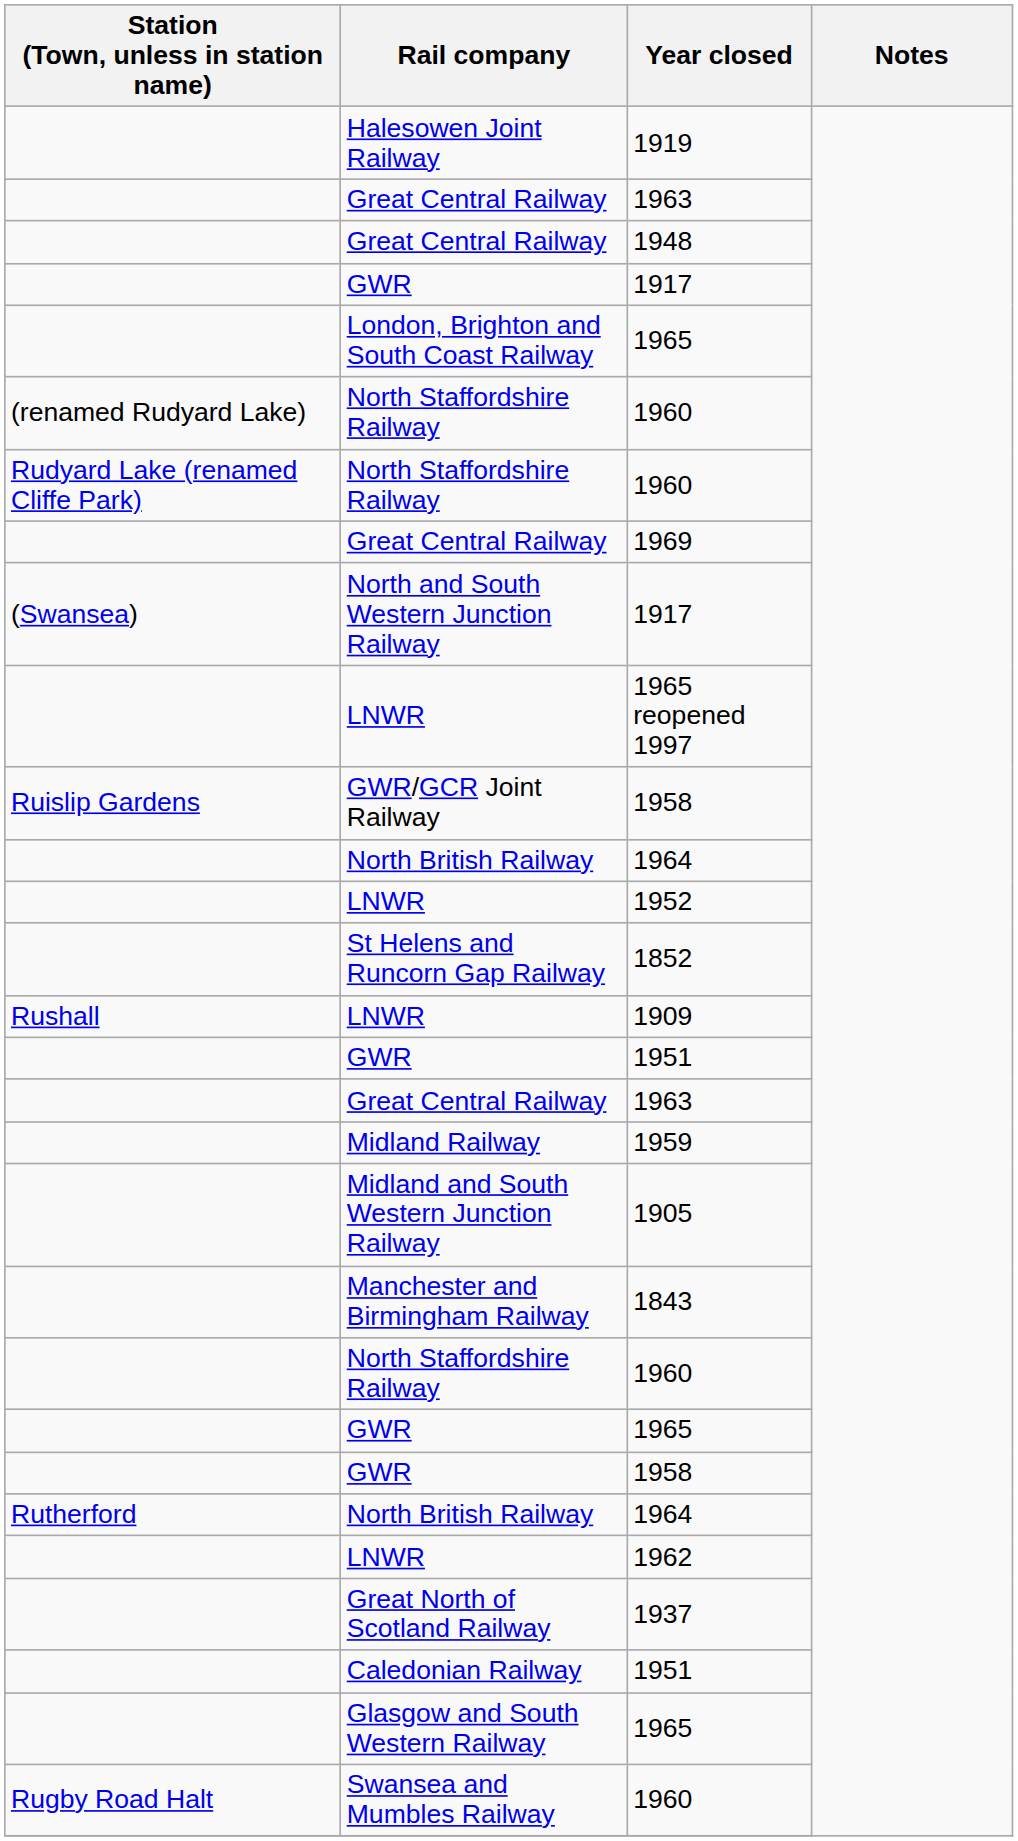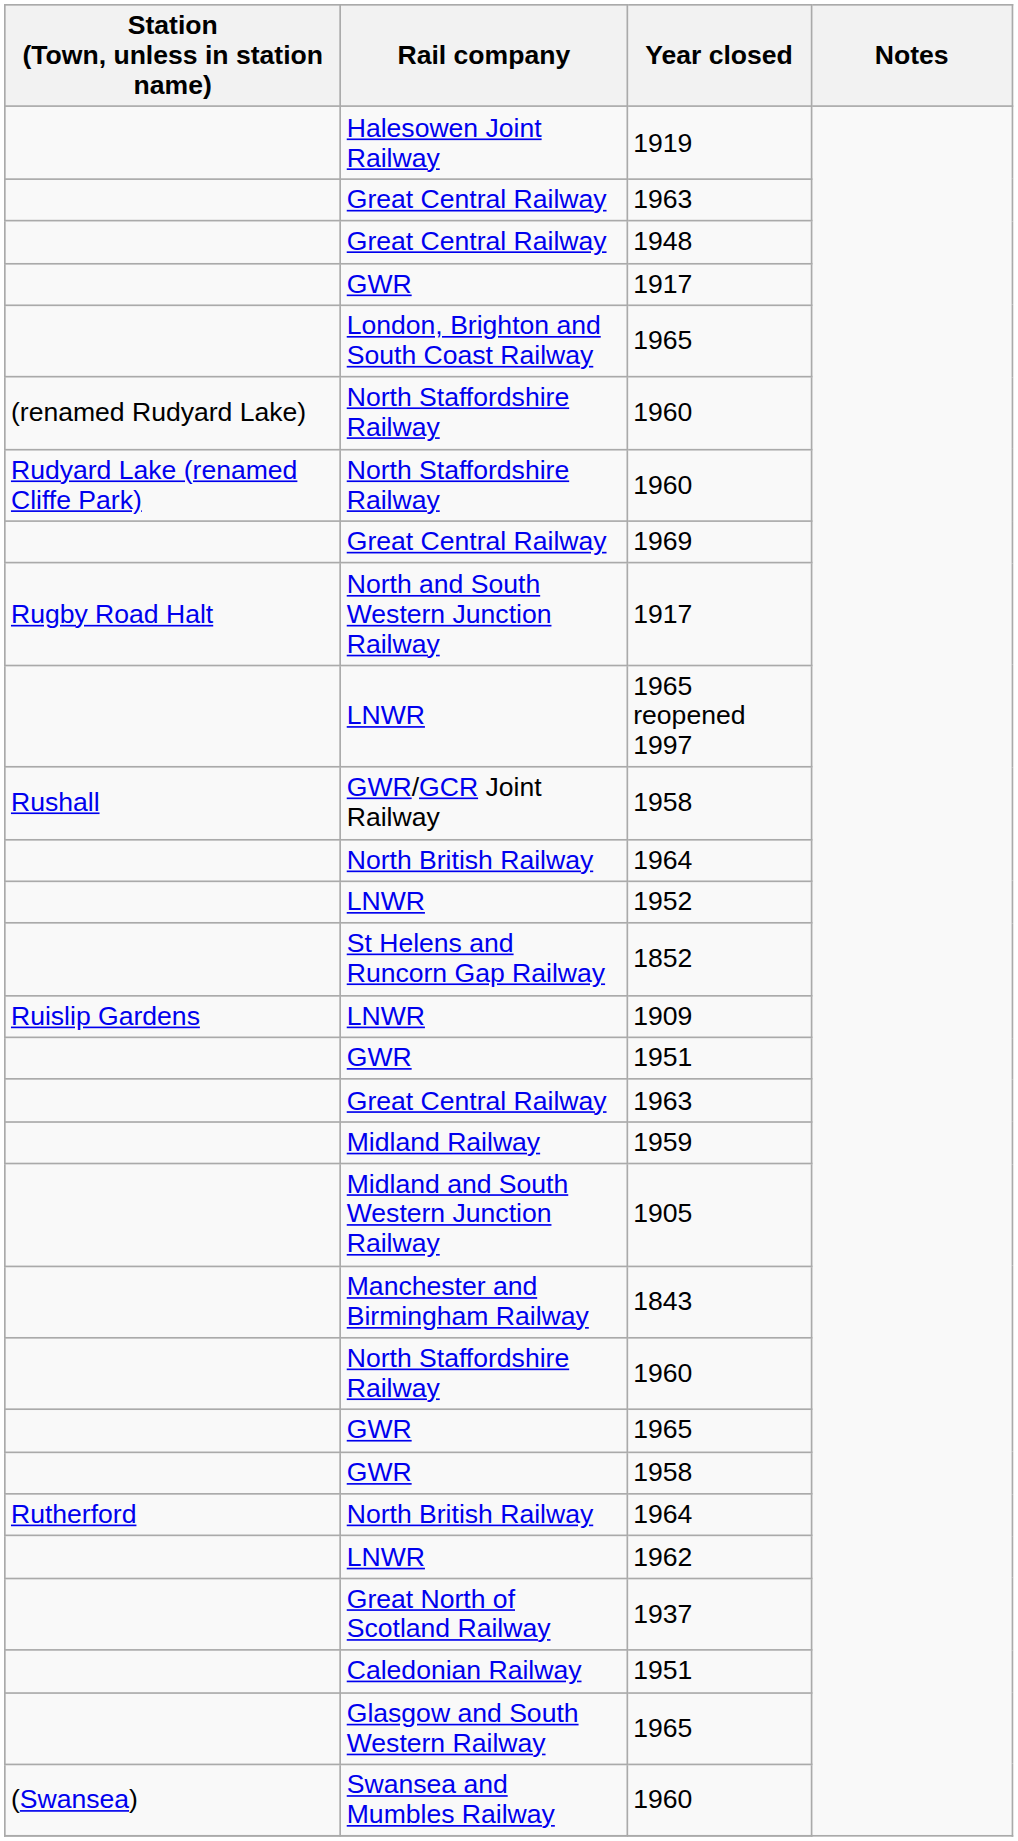North and South Western Junction Railway / 1917 | Station (Town, unless in station name): (Swansea) -> Rugby Road Halt
GWR/GCR Joint Railway / 1958 | Station (Town, unless in station name): Ruislip Gardens -> Rushall
1909 | Station (Town, unless in station name): Rushall -> Ruislip Gardens
Swansea and Mumbles Railway / 1960 | Station (Town, unless in station name): Rugby Road Halt -> (Swansea)
